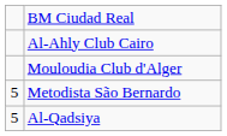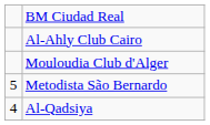Al-Qadsiya | column 1: 5 -> 4
